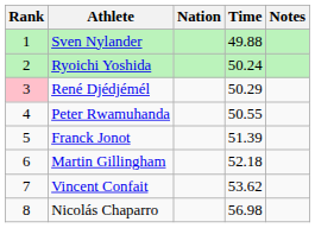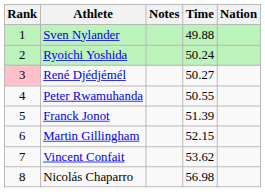columns swapped: Nation <-> Notes
René Djédjémél | Time: 50.29 -> 50.27
Martin Gillingham | Time: 52.18 -> 52.15
